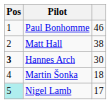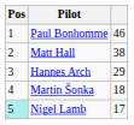Hannes Arch | Pos: bold -> normal
Hannes Arch | column 3: 30 -> 29
